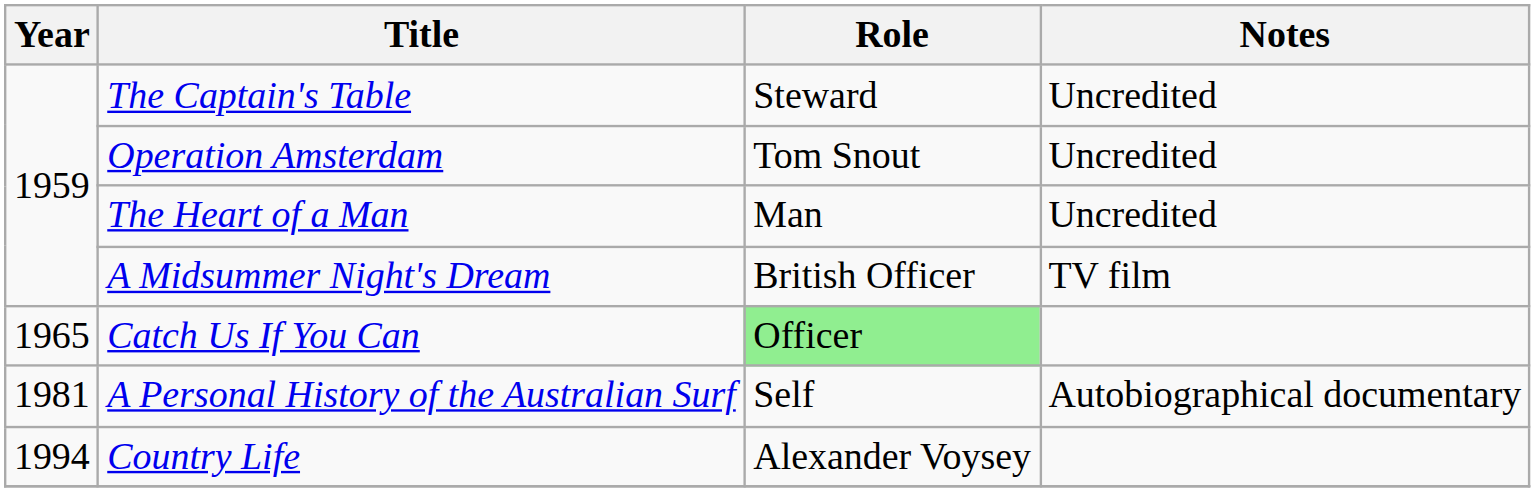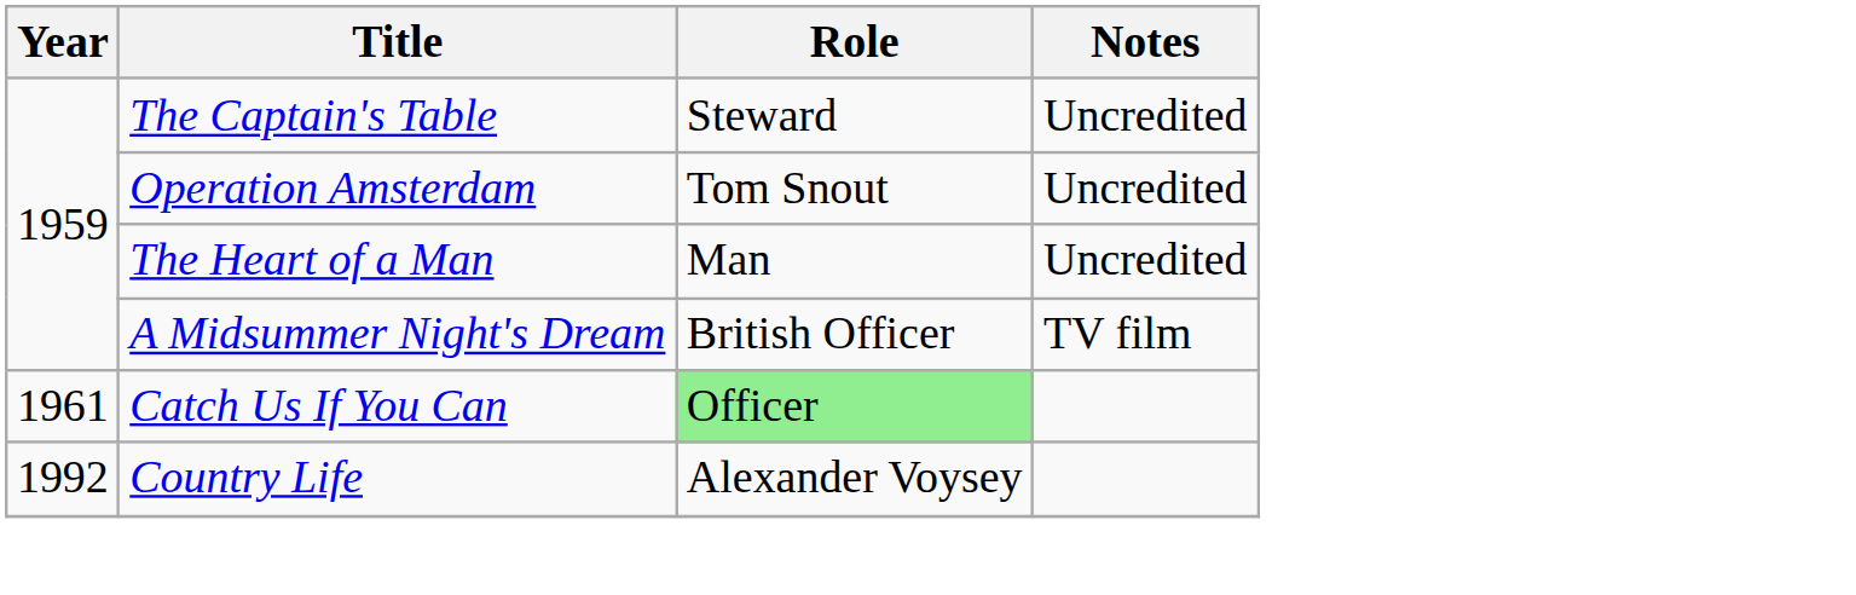Catch Us If You Can | Year: 1965 -> 1961
- row: 1981 | A Personal History of the Australian Surf | Self | Autobiographical documentary
Country Life | Year: 1994 -> 1992
